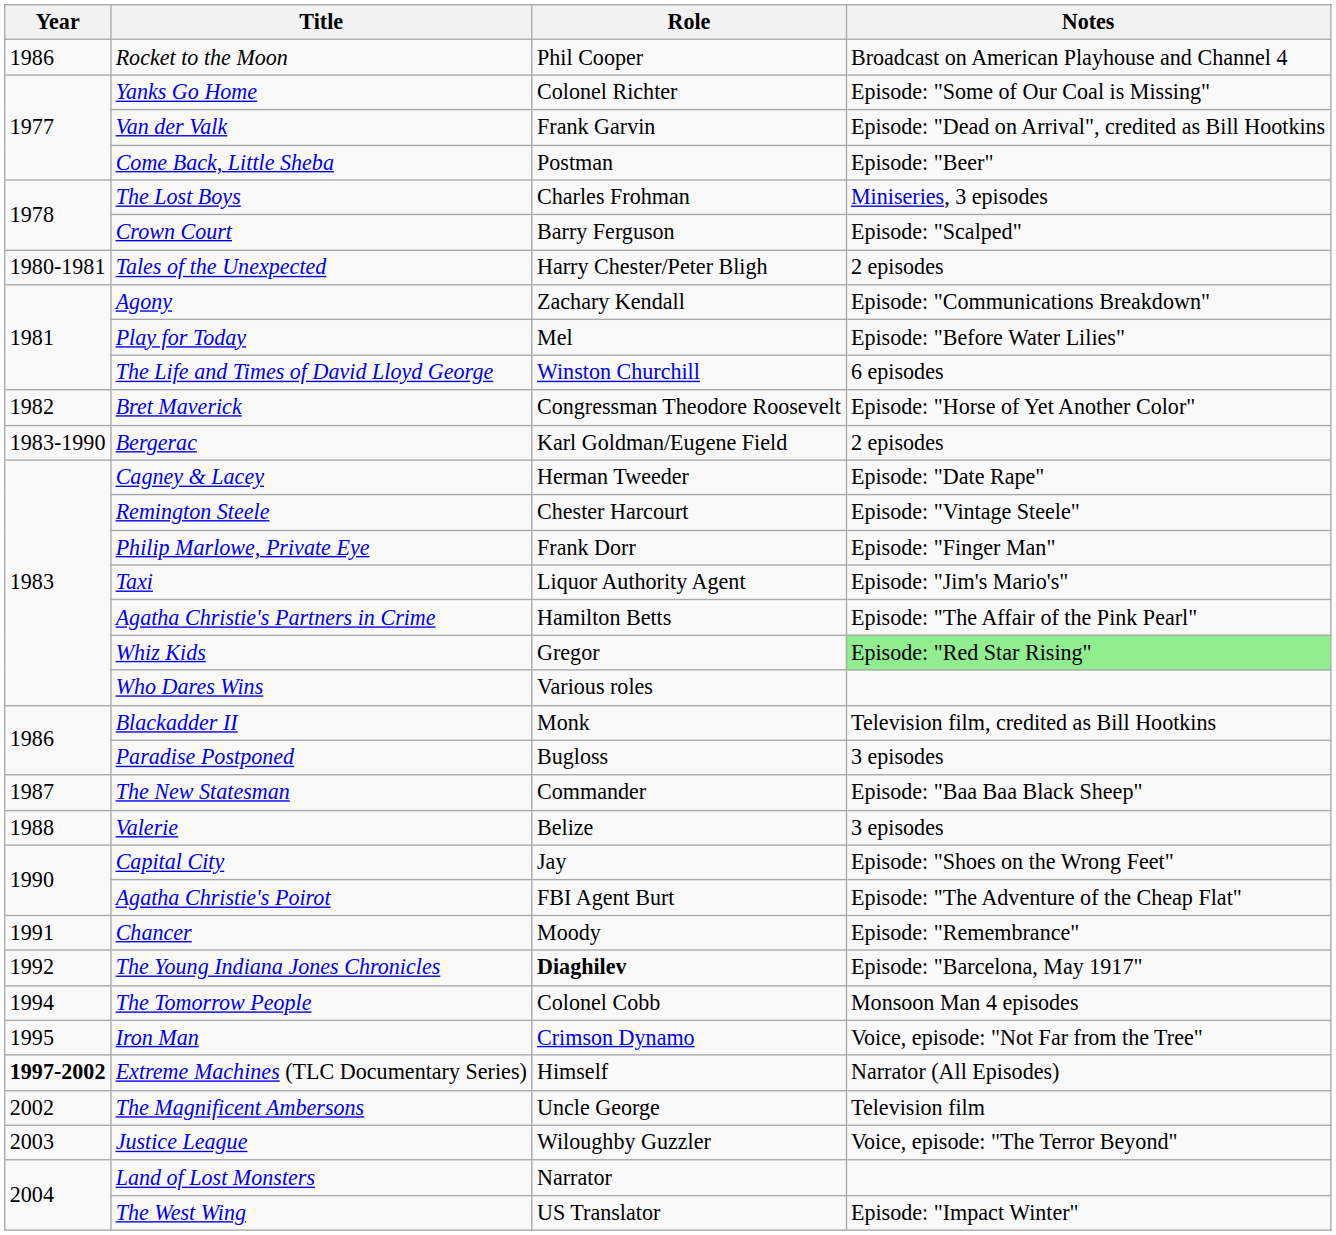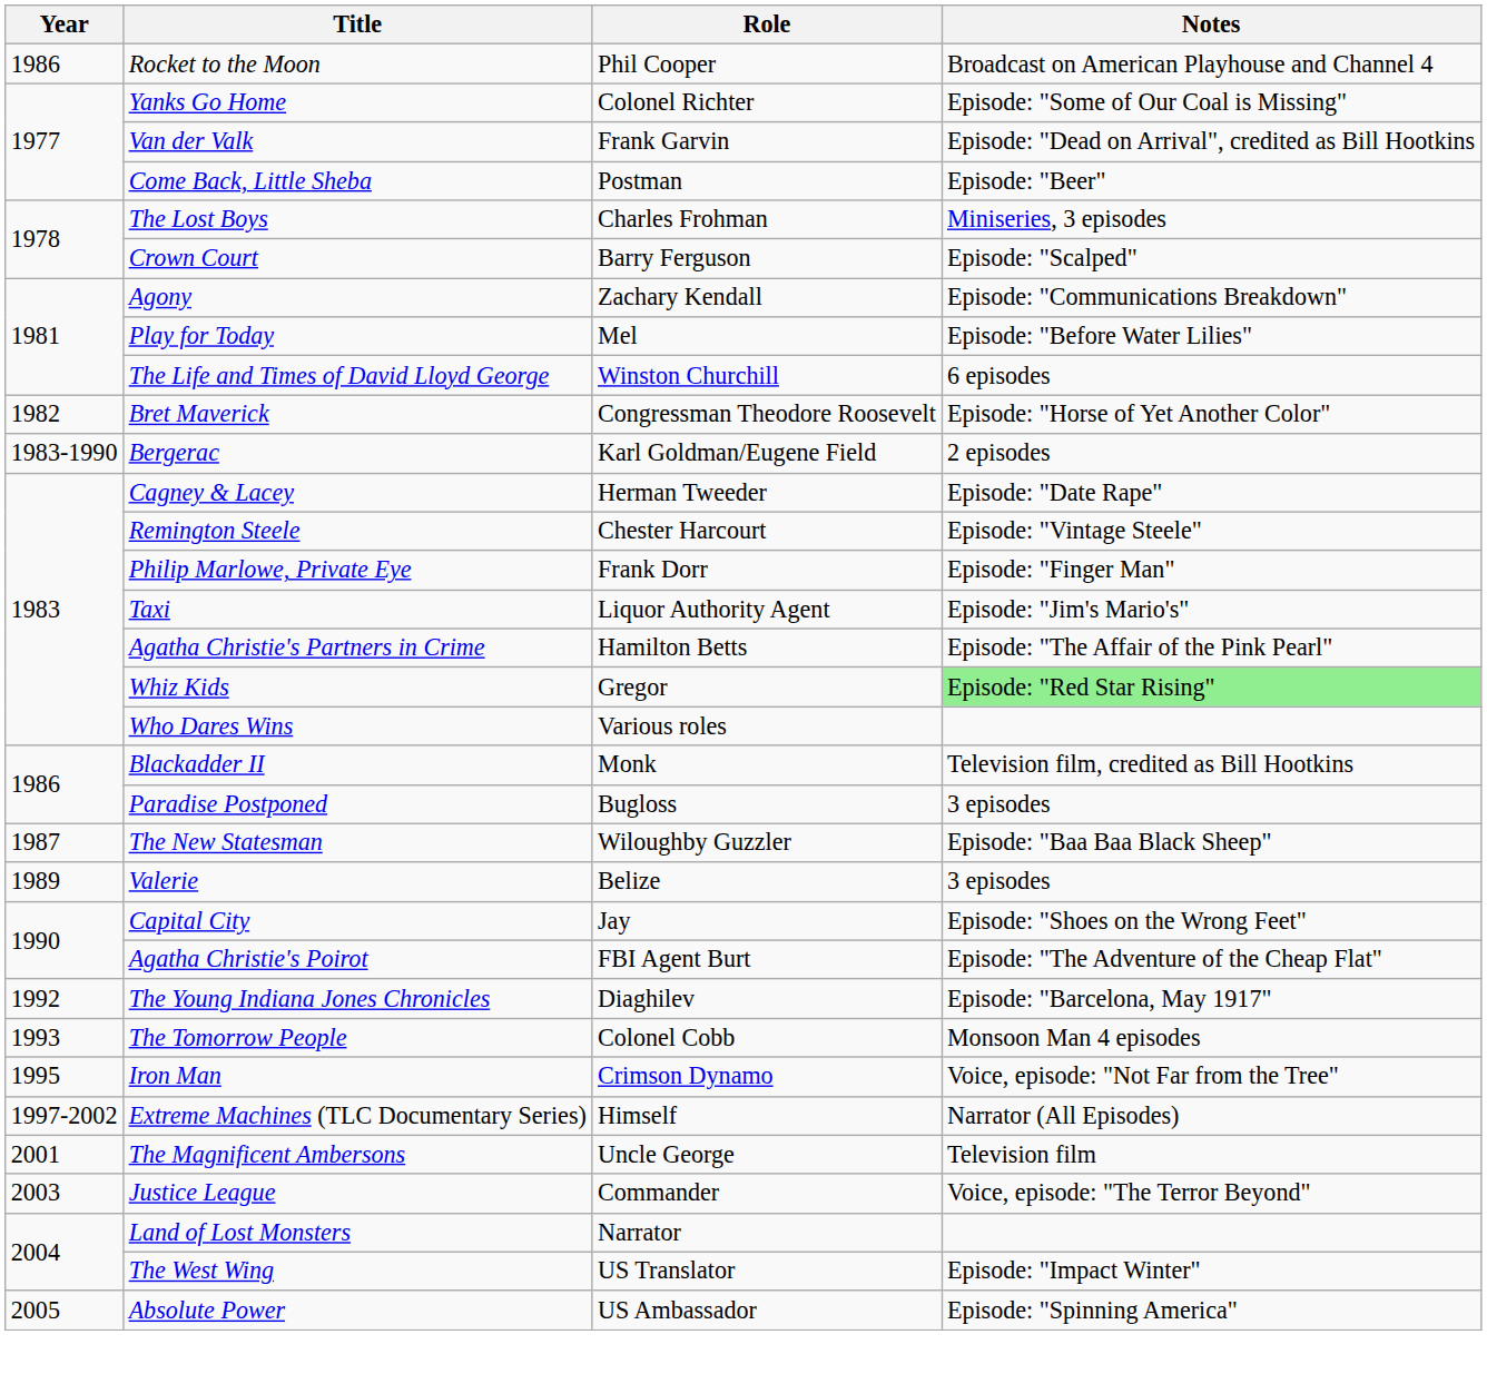- row: 1980-1981 | Tales of the Unexpected | Harry Chester/Peter Bligh | 2 episodes
The New Statesman | Role: Commander -> Wiloughby Guzzler
Valerie | Year: 1988 -> 1989
- row: 1991 | Chancer | Moody | Episode: "Remembrance"
The Young Indiana Jones Chronicles | Role: bold -> normal
The Tomorrow People | Year: 1994 -> 1993
Extreme Machines (TLC Documentary Series) | Year: bold -> normal
The Magnificent Ambersons | Year: 2002 -> 2001
Justice League | Role: Wiloughby Guzzler -> Commander
+ row: 2005 | Absolute Power | US Ambassador | Episode: "Spinning America"
